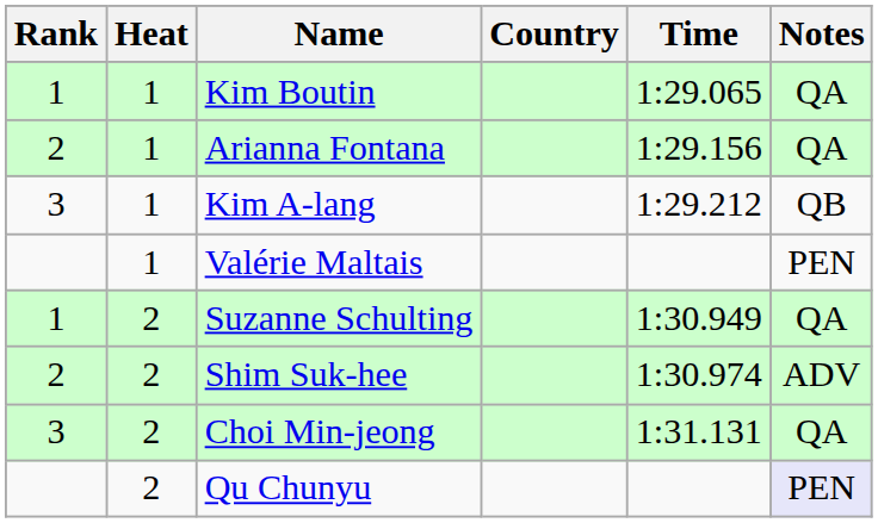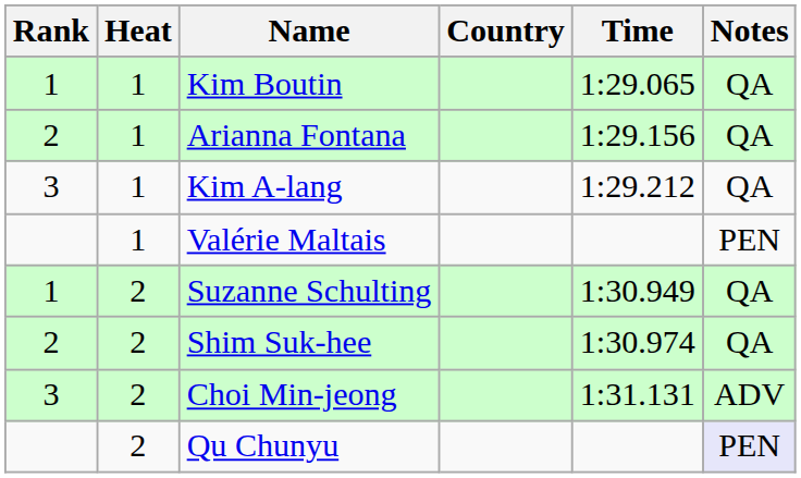Kim A-lang | Notes: QB -> QA
Shim Suk-hee | Notes: ADV -> QA
Choi Min-jeong | Notes: QA -> ADV
